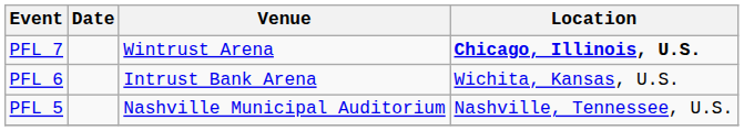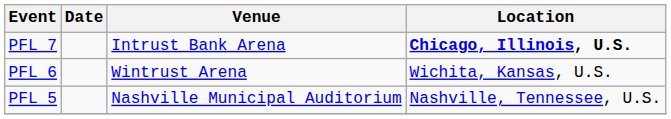PFL 7 | Venue: Wintrust Arena -> Intrust Bank Arena
PFL 6 | Venue: Intrust Bank Arena -> Wintrust Arena
